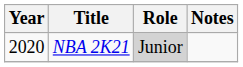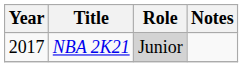NBA 2K21 | Year: 2020 -> 2017
